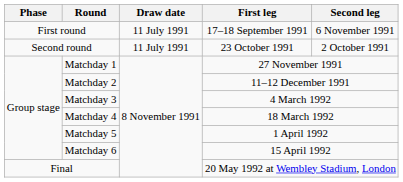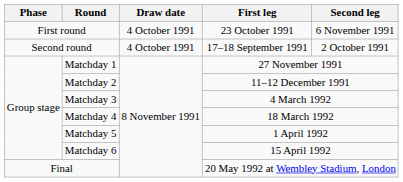First round | Draw date: 11 July 1991 -> 4 October 1991
First round | First leg: 17–18 September 1991 -> 23 October 1991
Second round | Draw date: 11 July 1991 -> 4 October 1991
Second round | First leg: 23 October 1991 -> 17–18 September 1991
